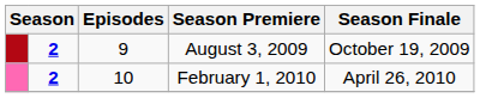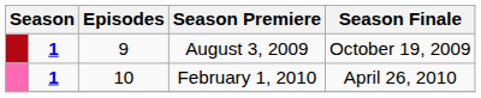August 3, 2009 | column 2: 2 -> 1
February 1, 2010 | column 2: 2 -> 1
